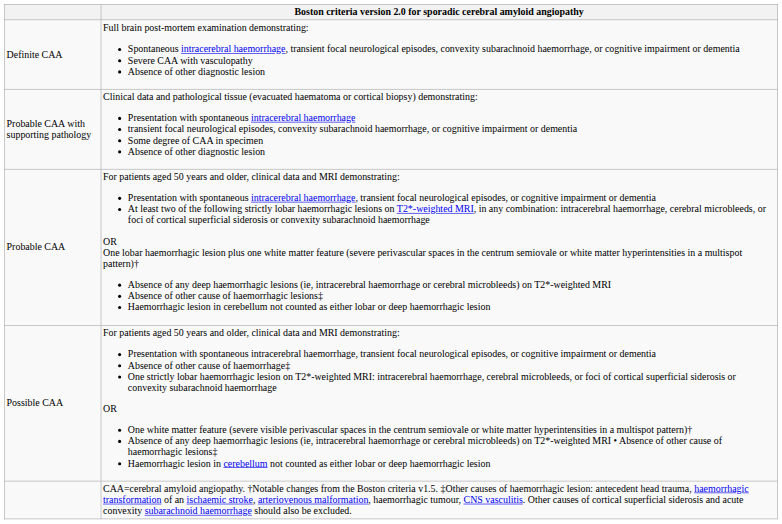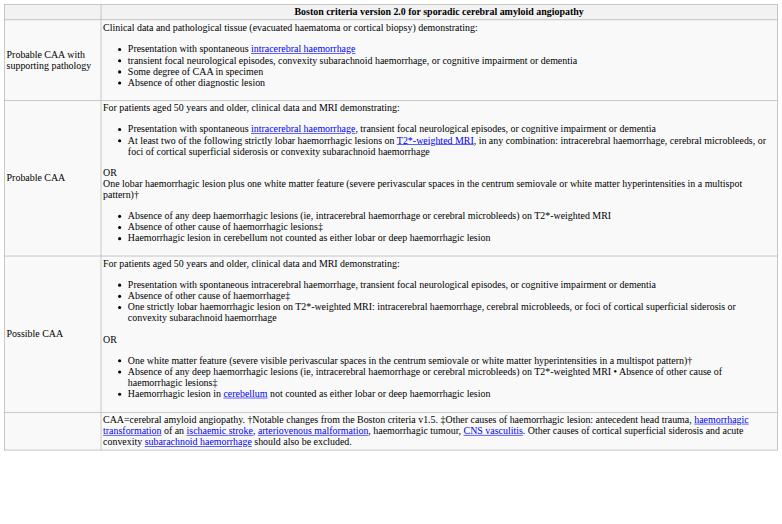- row: Definite CAA | Full brain post-mortem examination demonstrating: Spontaneous intracerebral haemorrhage, transient focal neurological episodes, convexity subarachnoid haemorrhage, or cognitive impairment or dementia Severe CAA with vasculopathy Absence of other diagnostic lesion
